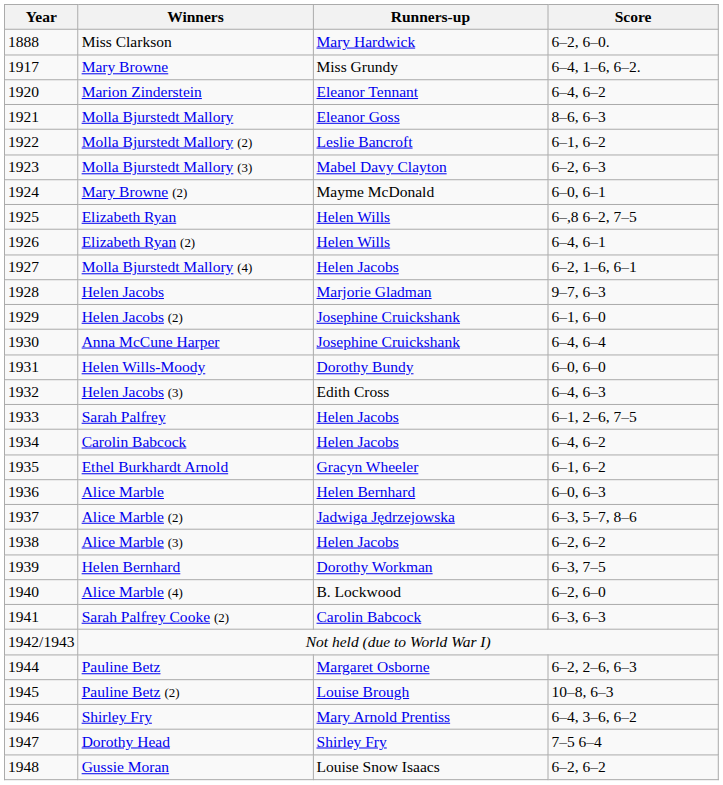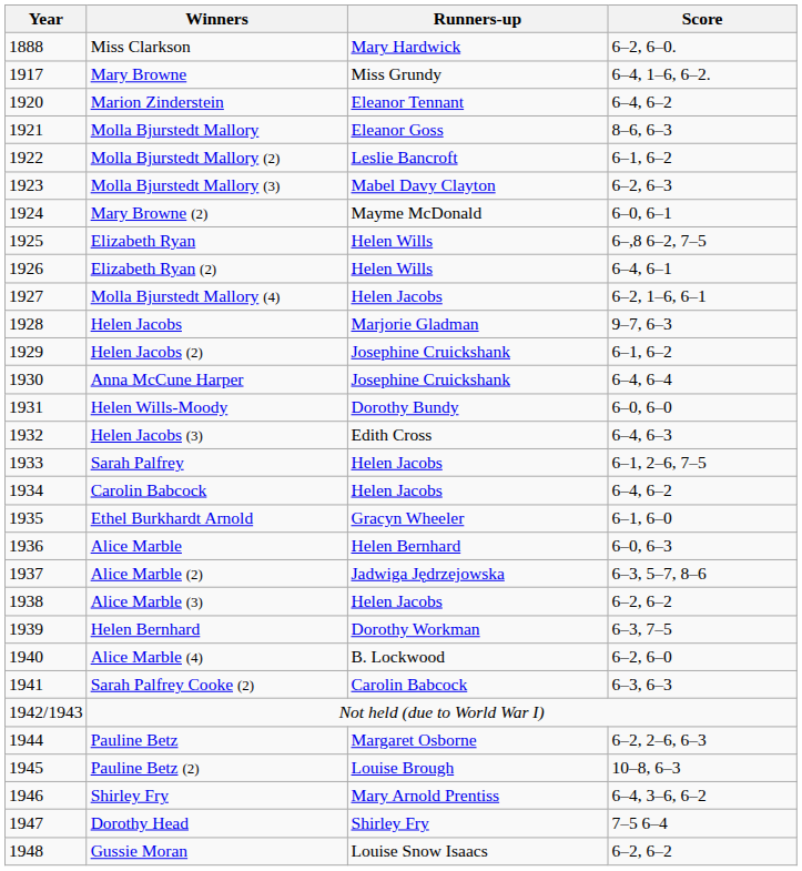Helen Jacobs (2) | Score: 6–1, 6–0 -> 6–1, 6–2
Ethel Burkhardt Arnold | Score: 6–1, 6–2 -> 6–1, 6–0
